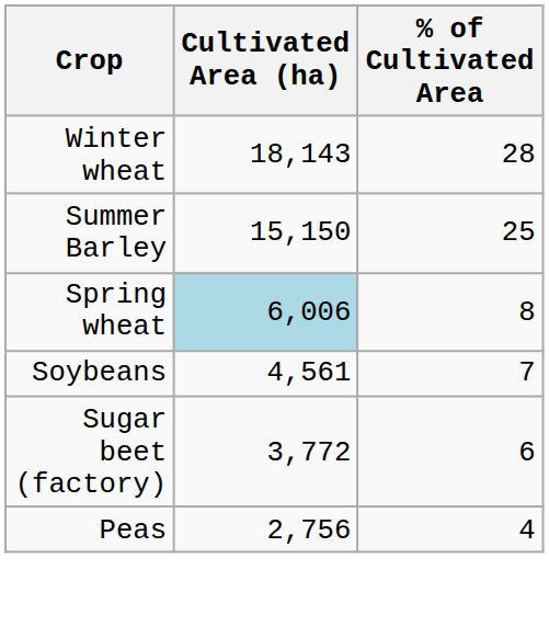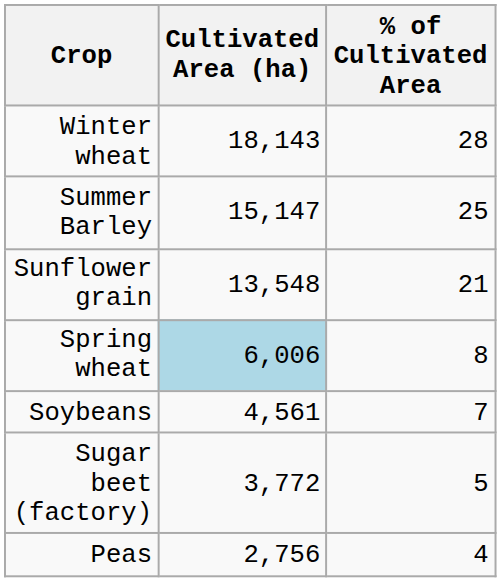Summer Barley | Cultivated Area (ha): 15,150 -> 15,147
+ row: Sunflower grain | 13,548 | 21
Sugar beet (factory) | % of Cultivated Area: 6 -> 5
